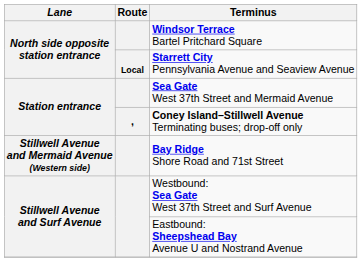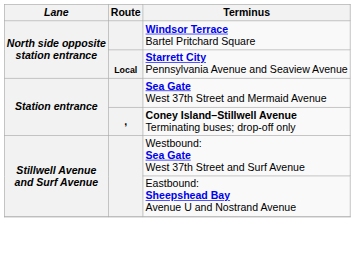- row: Stillwell Avenue and Mermaid Avenue (Western side) | Bay Ridge Shore Road and 71st Street
